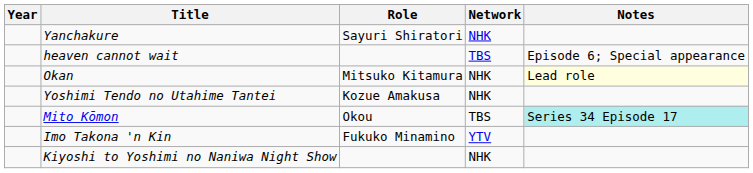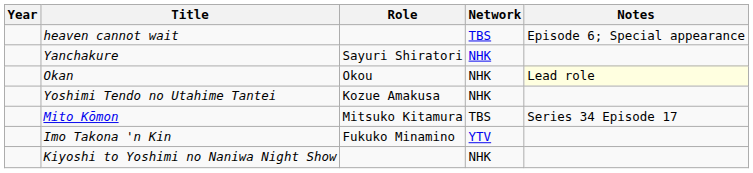rows swapped: Yanchakure <-> heaven cannot wait
Okan | Role: Mitsuko Kitamura -> Okou
Mito Kōmon | Role: Okou -> Mitsuko Kitamura
Mito Kōmon | Notes: paleturquoise background -> no background
